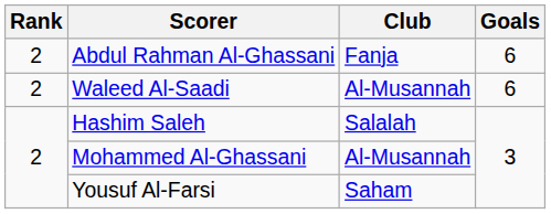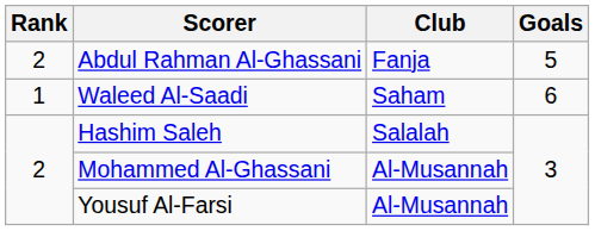Abdul Rahman Al-Ghassani | Goals: 6 -> 5
Waleed Al-Saadi | Rank: 2 -> 1
Waleed Al-Saadi | Club: Al-Musannah -> Saham
Yousuf Al-Farsi | Club: Saham -> Al-Musannah
